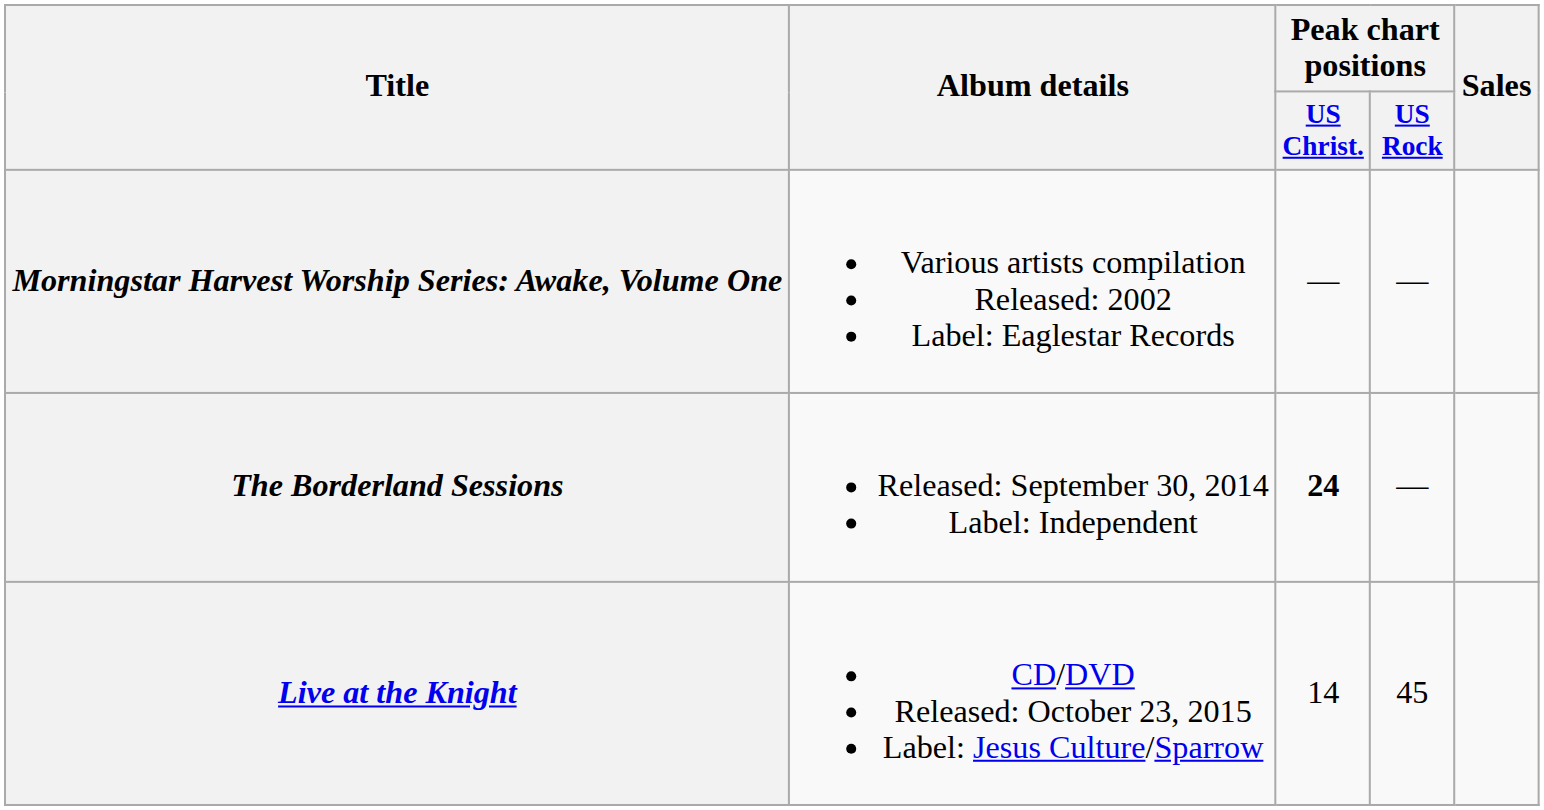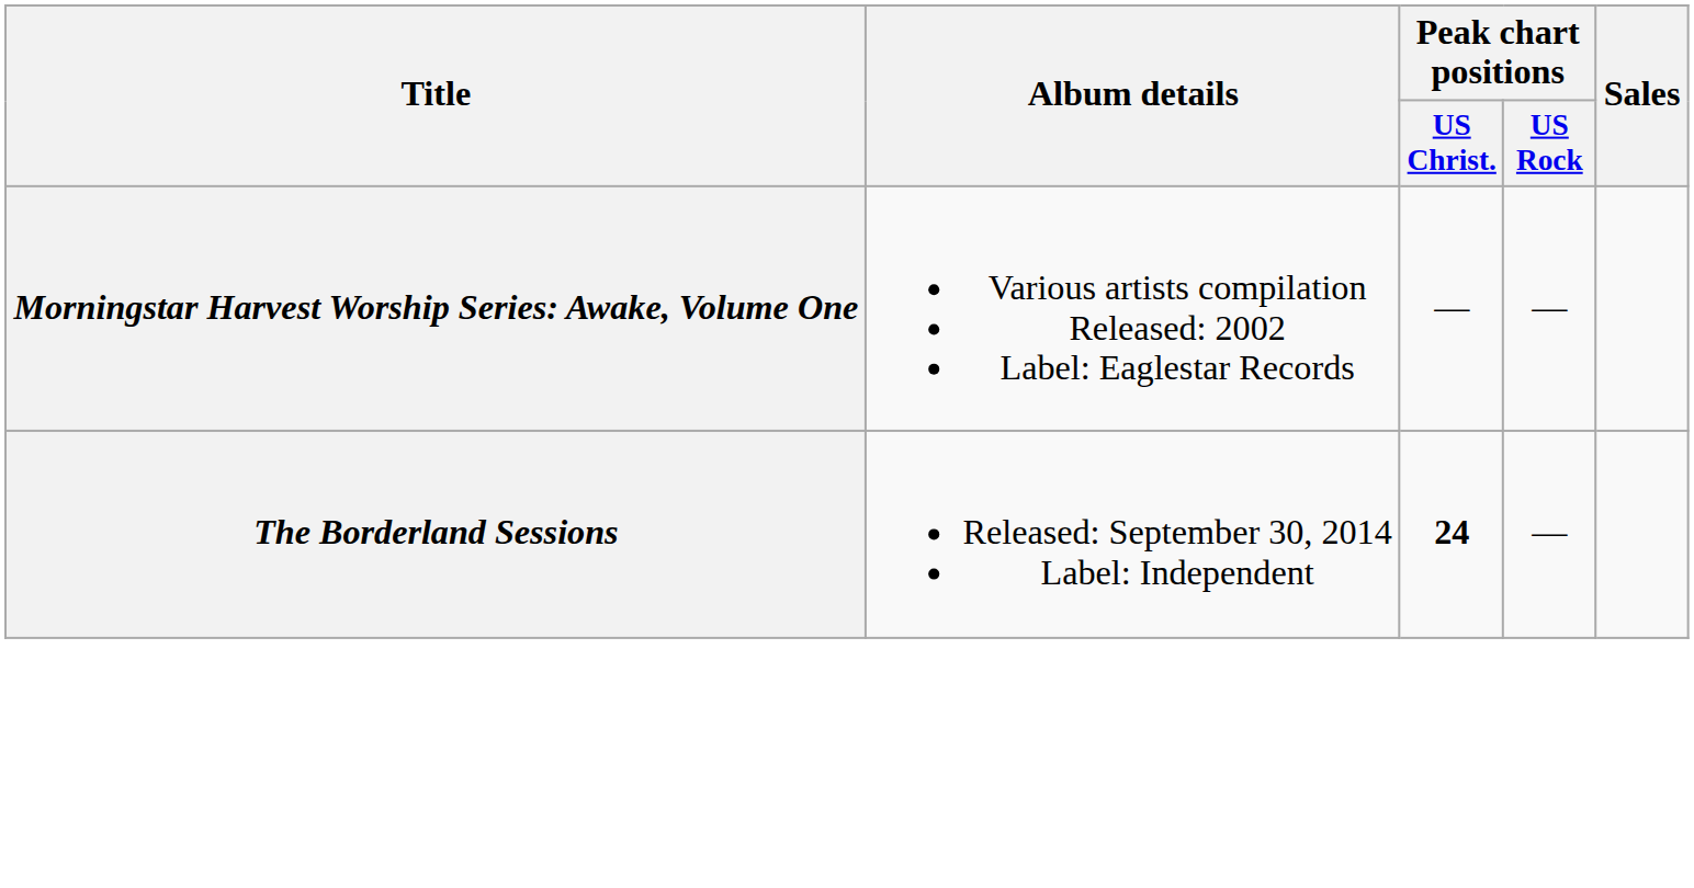- row: Live at the Knight | CD/DVD Released: October 23, 2015 Label: Jesus Culture/Sparrow | 14 | 45
